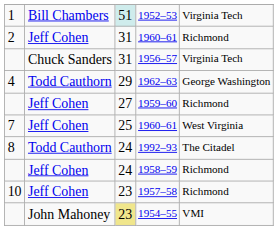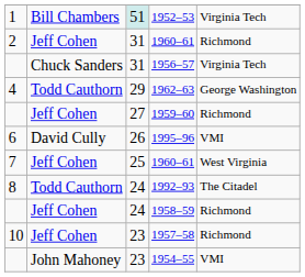+ row: 6 | David Cully | 26 | 1995–96 | VMI
1954–55 | column 3: khaki background -> no background
